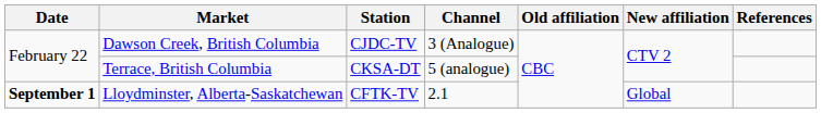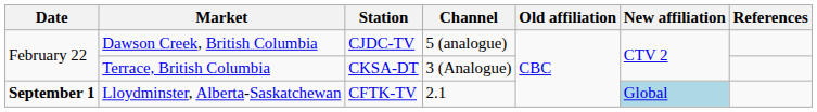Dawson Creek, British Columbia | Channel: 3 (Analogue) -> 5 (analogue)
Terrace, British Columbia | Channel: 5 (analogue) -> 3 (Analogue)
Lloydminster, Alberta-Saskatchewan | New affiliation: no background -> lightblue background
